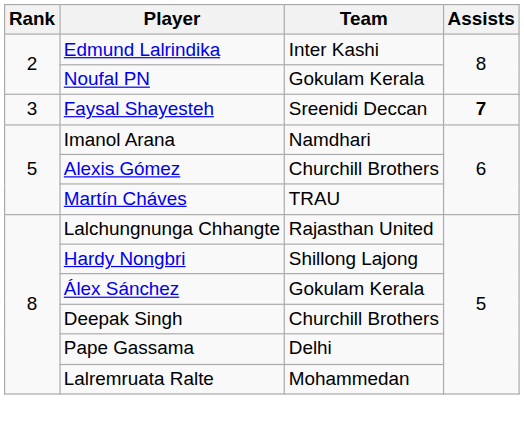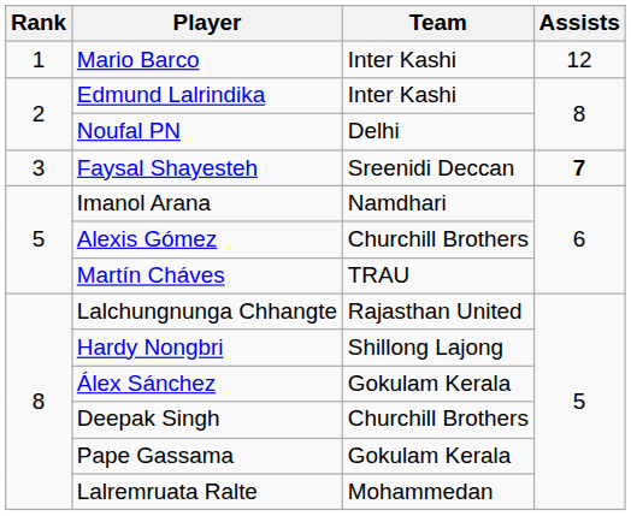+ row: 1 | Mario Barco | Inter Kashi | 12
Noufal PN | Team: Gokulam Kerala -> Delhi
Pape Gassama | Team: Delhi -> Gokulam Kerala
